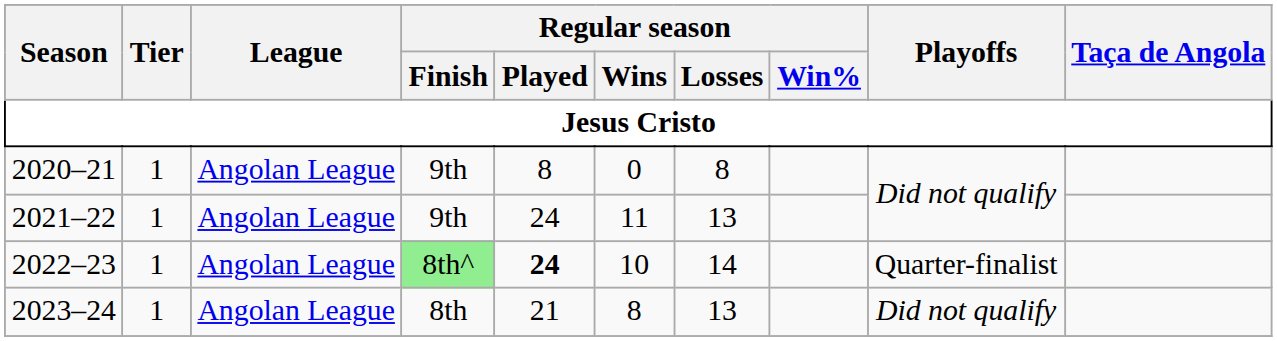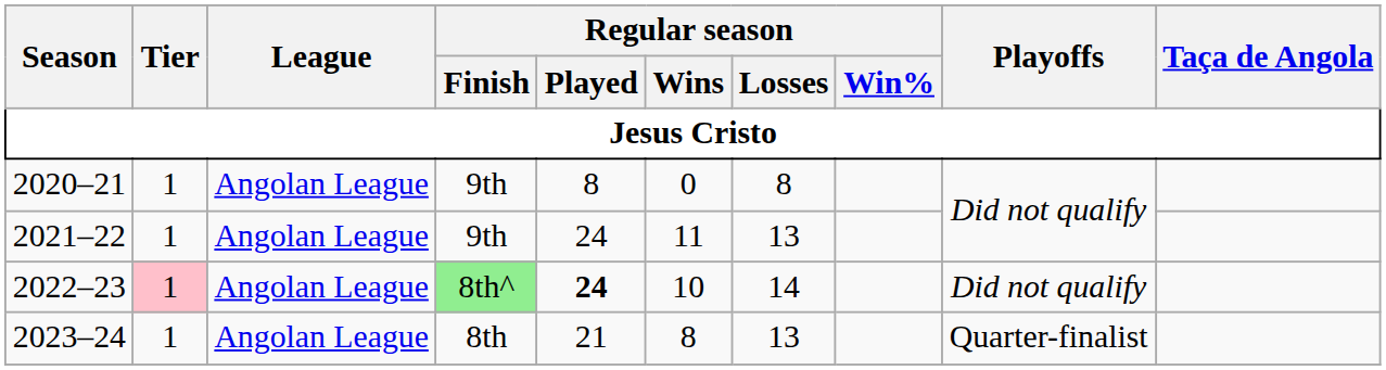2022–23 | Tier: no background -> pink background
2022–23 | Playoffs: Quarter-finalist -> Did not qualify
2023–24 | Playoffs: Did not qualify -> Quarter-finalist
